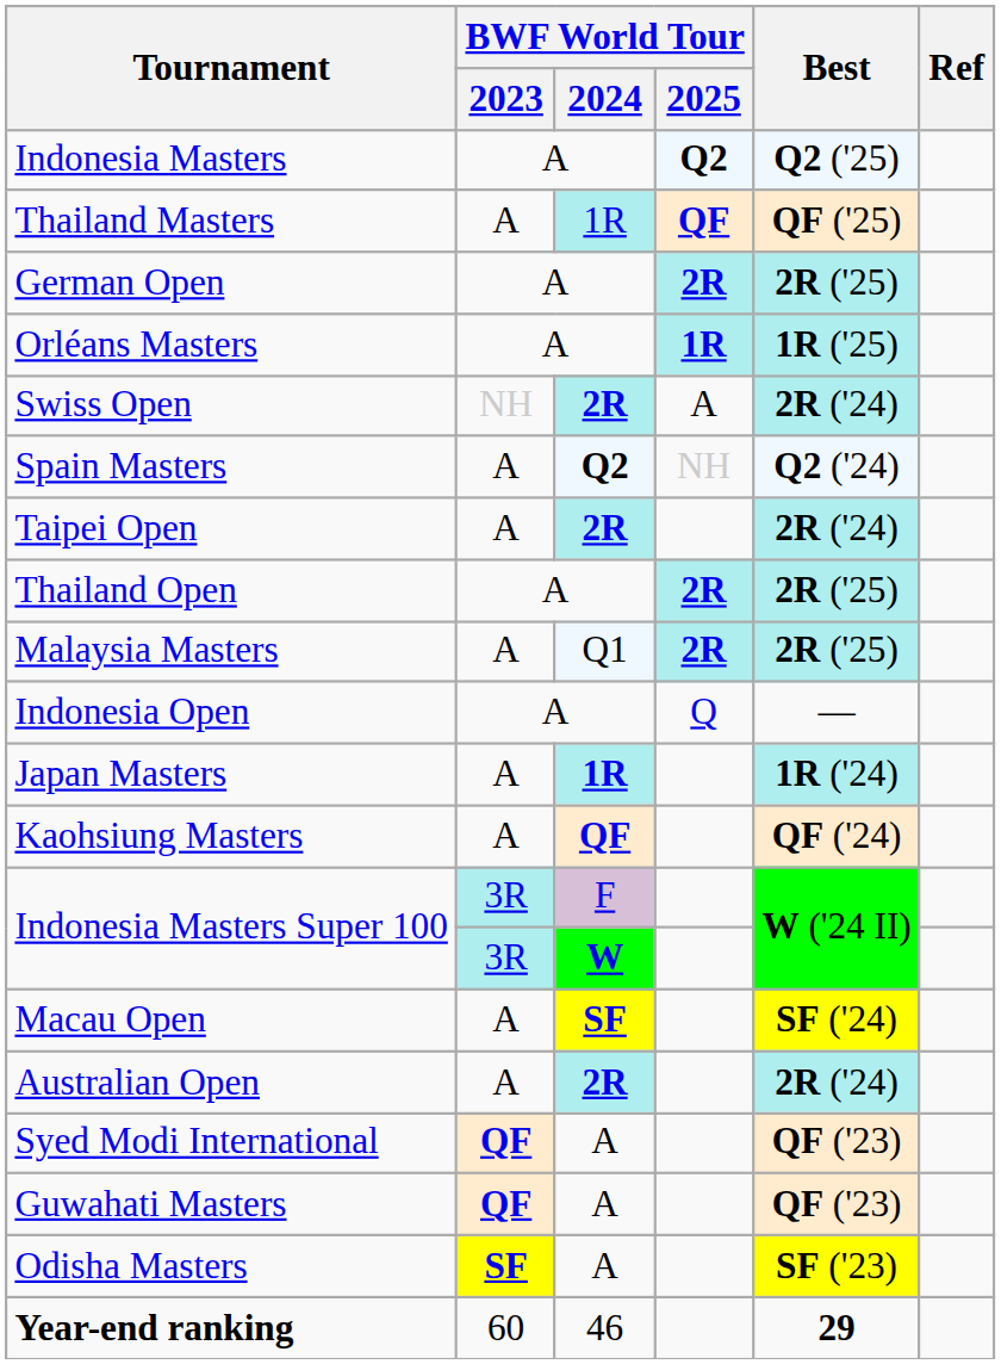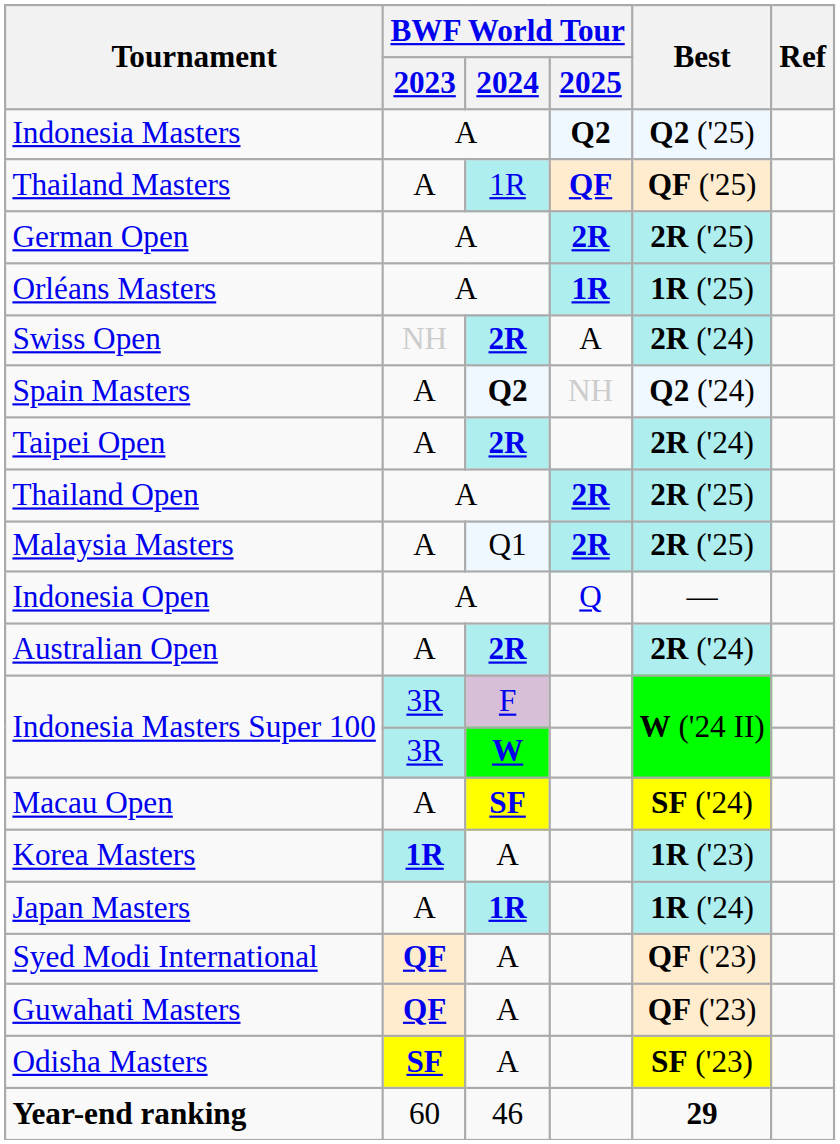rows swapped: Australian Open <-> Japan Masters
- row: Kaohsiung Masters | A | QF | QF ('24)
+ row: Korea Masters | 1R | A | 1R ('23)
